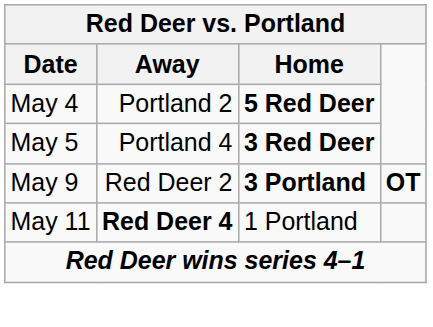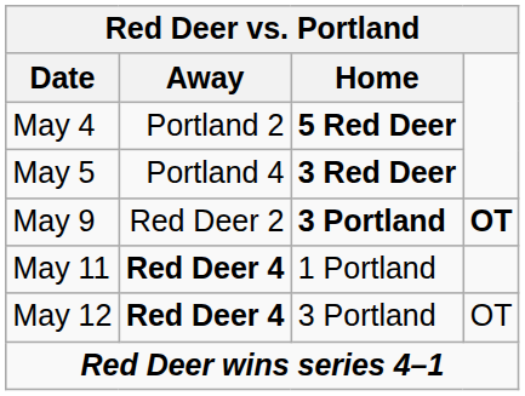+ row: May 12 | Red Deer 4 | 3 Portland | OT
